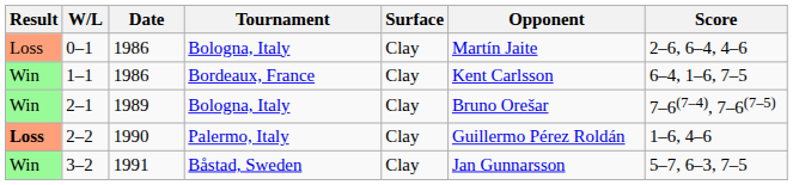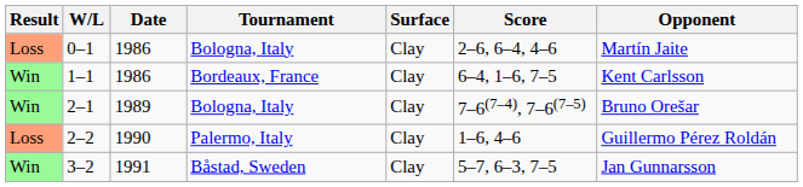columns swapped: Opponent <-> Score
2–2 | Result: bold -> normal
